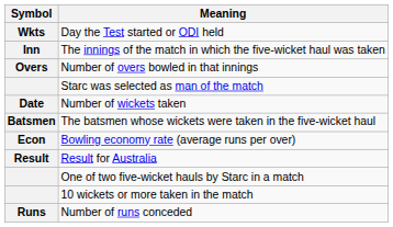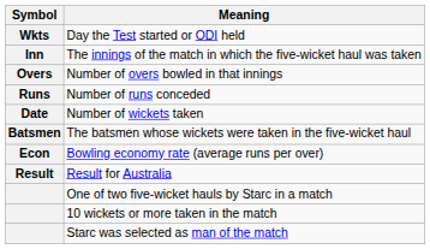rows swapped: Number of runs conceded <-> Starc was selected as man of the match
